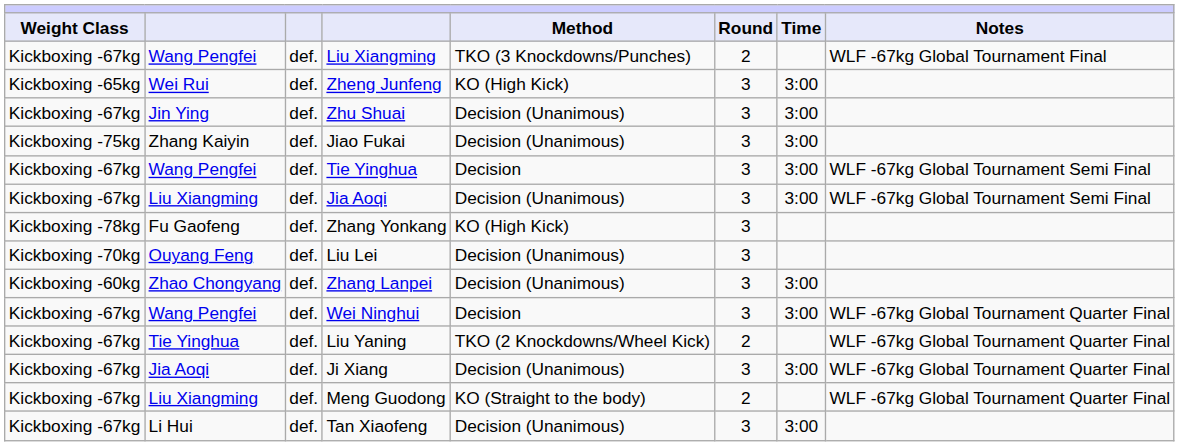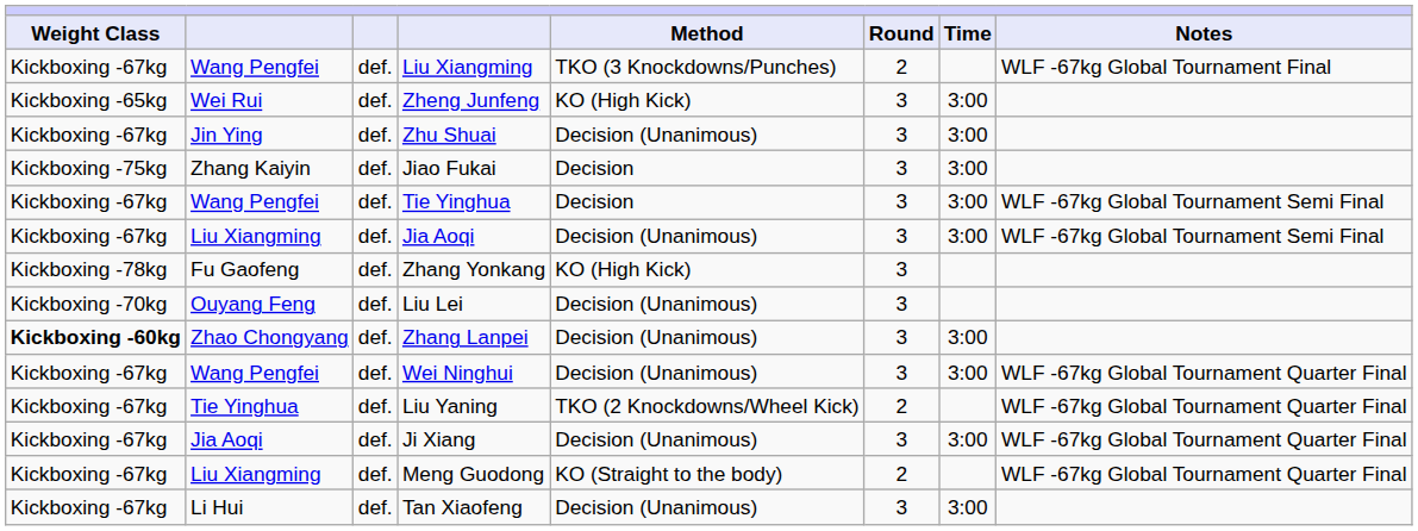Jiao Fukai | Method: Decision (Unanimous) -> Decision
Zhang Lanpei | Weight Class: normal -> bold
Wei Ninghui | Method: Decision -> Decision (Unanimous)
